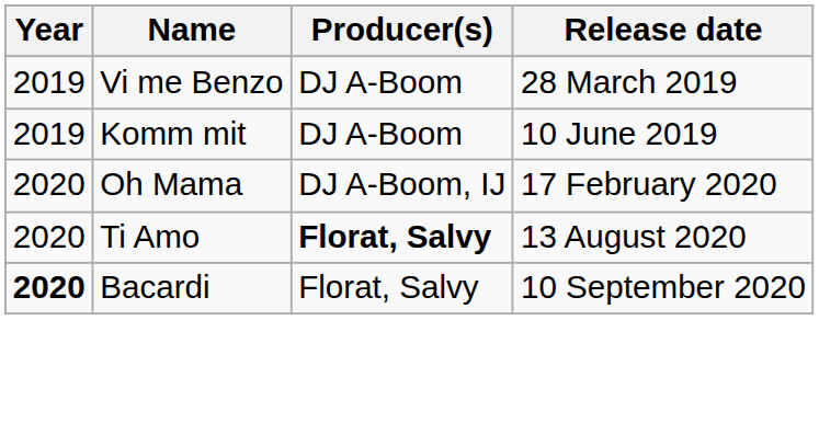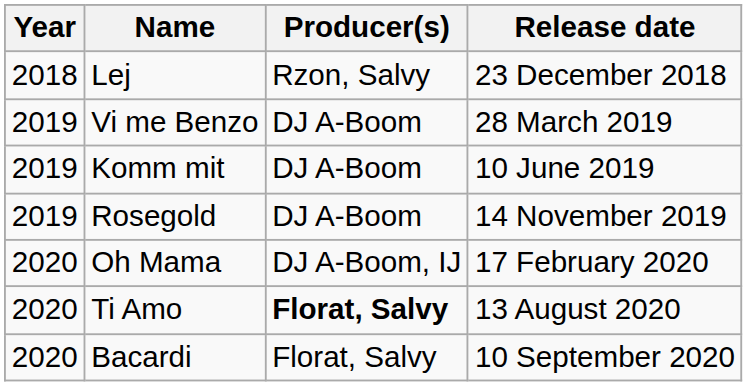+ row: 2018 | Lej | Rzon, Salvy | 23 December 2018
+ row: 2019 | Rosegold | DJ A-Boom | 14 November 2019
Bacardi | Year: bold -> normal
